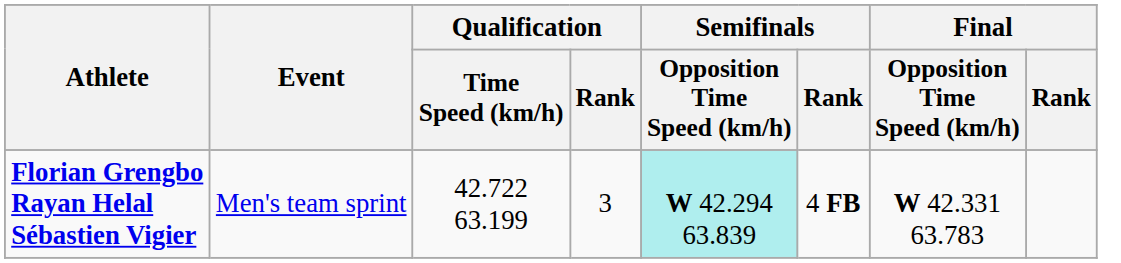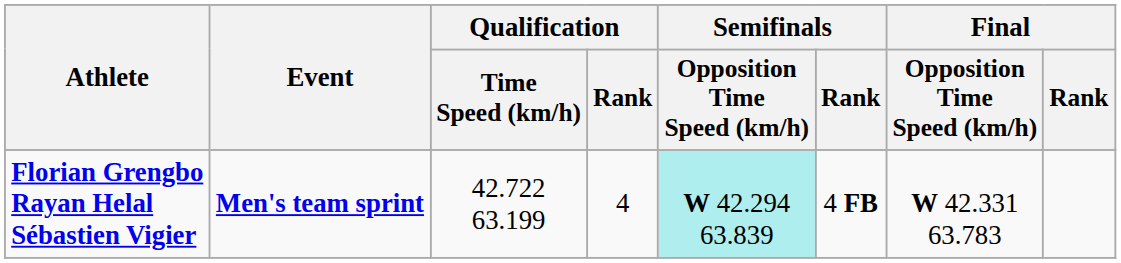Florian Grengbo Rayan Helal Sébastien Vigier | Event: normal -> bold
Florian Grengbo Rayan Helal Sébastien Vigier | Qualification / Rank: 3 -> 4
